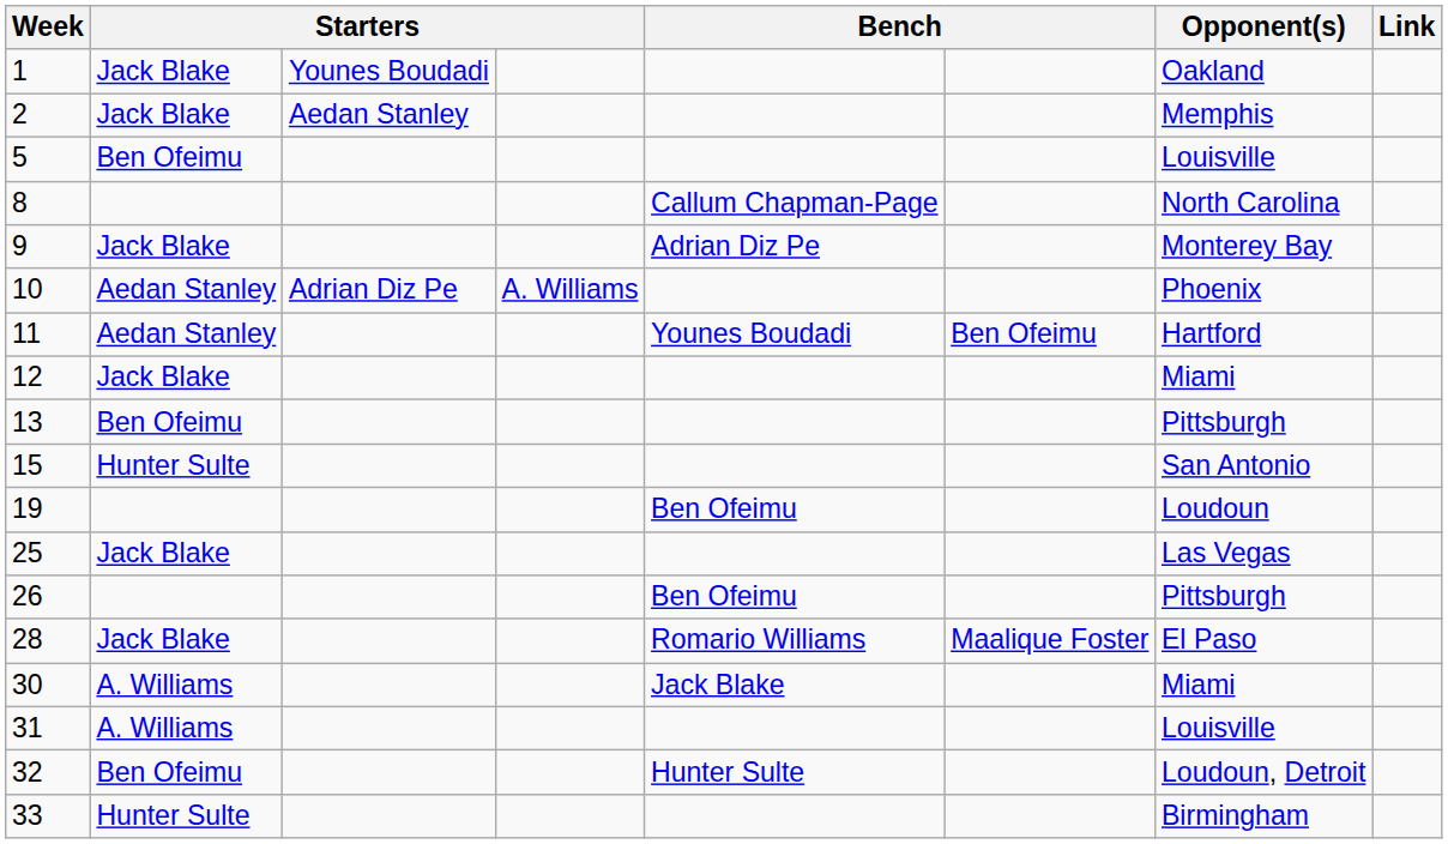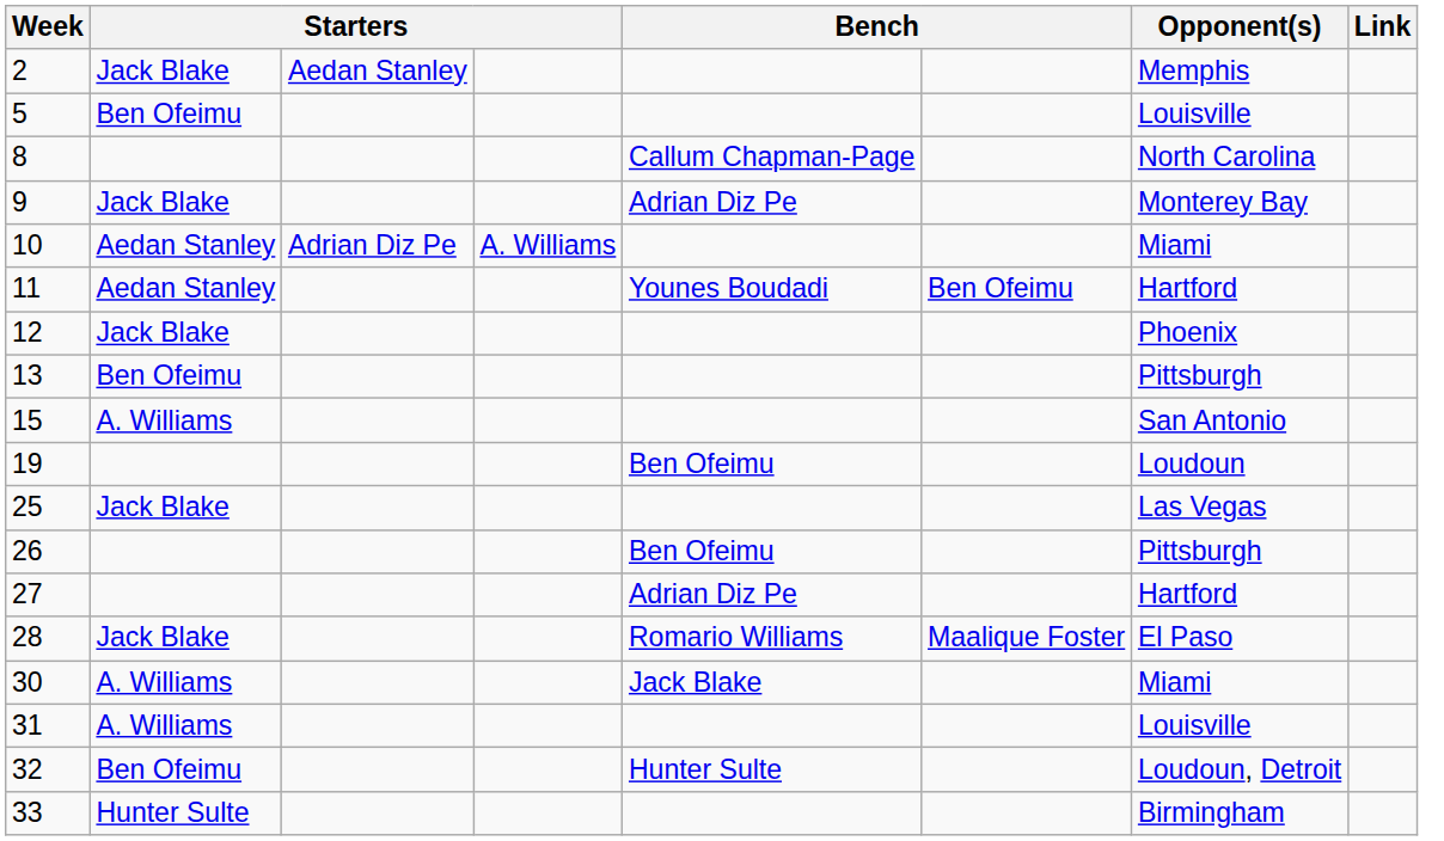- row: 1 | Jack Blake | Younes Boudadi | Oakland
10 | Opponent(s): Phoenix -> Miami
12 | Opponent(s): Miami -> Phoenix
15 | column 2: Hunter Sulte -> A. Williams
+ row: 27 | Adrian Diz Pe | Hartford
